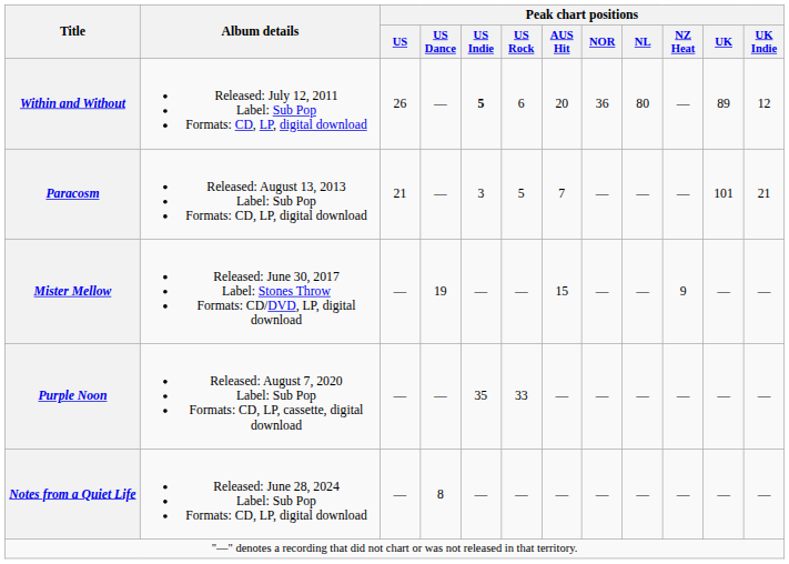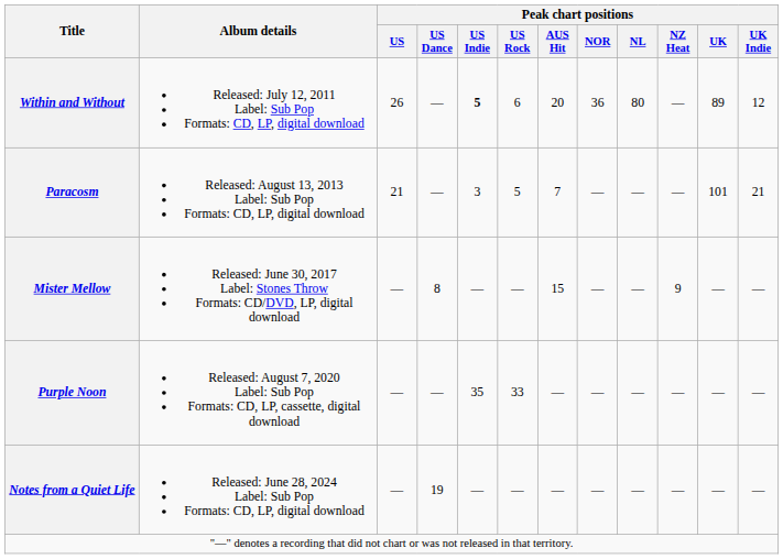Mister Mellow | Peak chart positions / US Dance: 19 -> 8
Notes from a Quiet Life | Peak chart positions / US Dance: 8 -> 19
